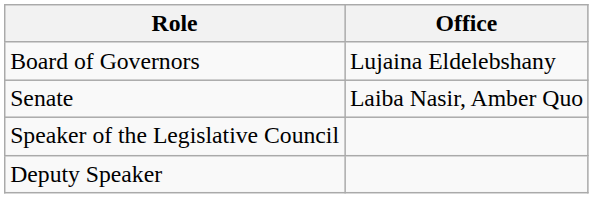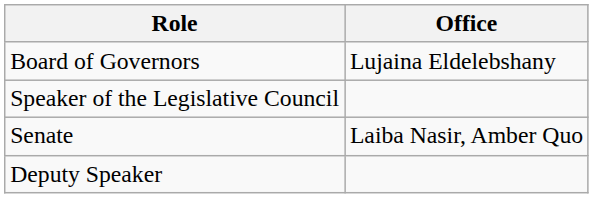rows swapped: Senate <-> Speaker of the Legislative Council
